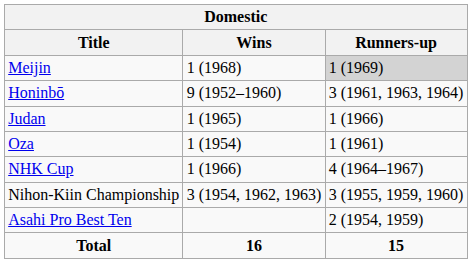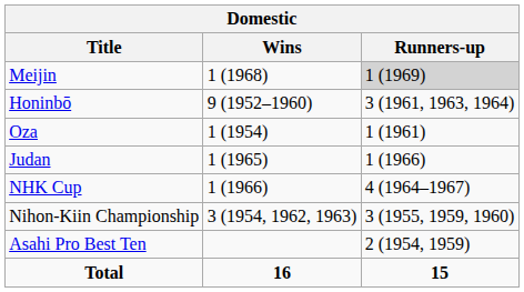rows swapped: Oza <-> Judan
